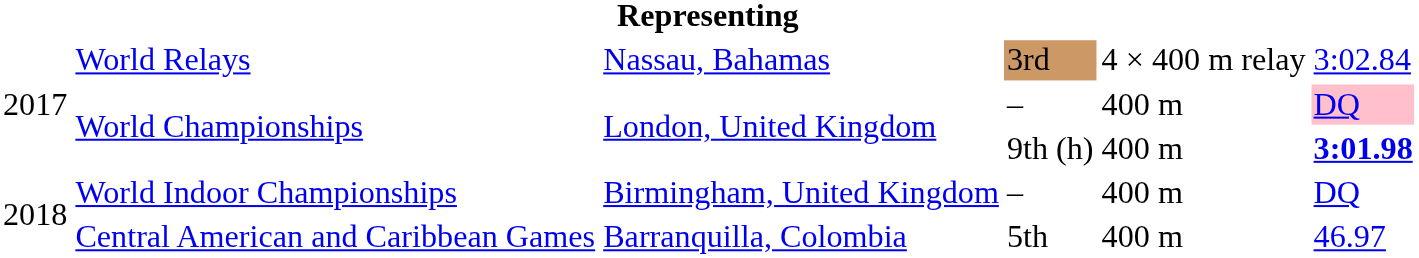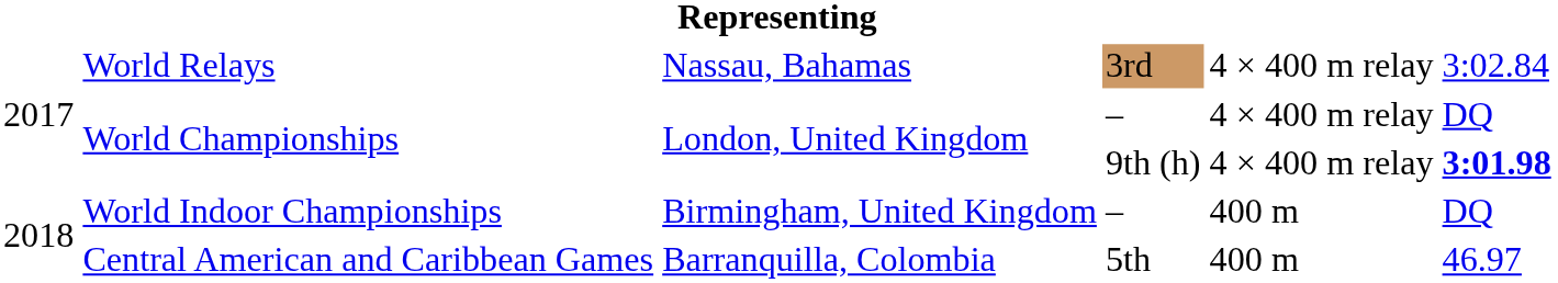World Championships / – | column 5: 400 m -> 4 × 400 m relay
World Championships / – | column 6: pink background -> no background
World Championships / 9th (h) | column 5: 400 m -> 4 × 400 m relay
